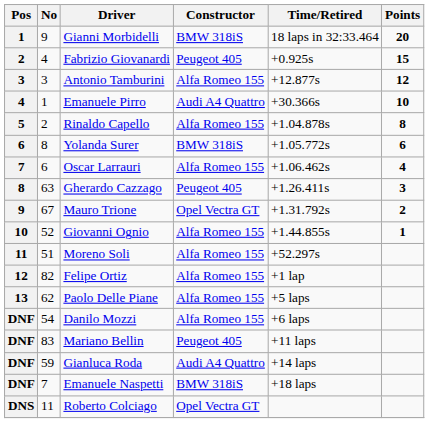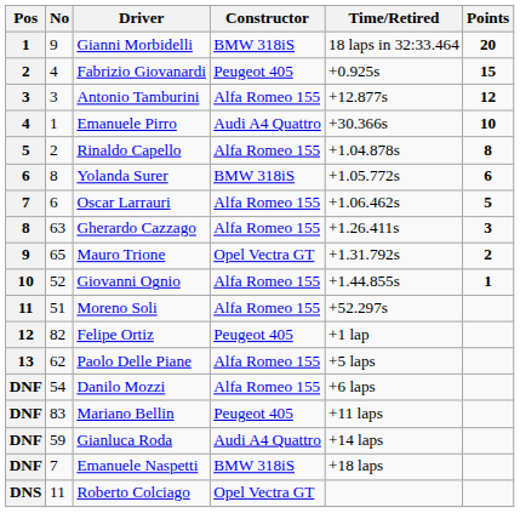Oscar Larrauri | Points: 4 -> 5
Gherardo Cazzago | Constructor: Peugeot 405 -> Alfa Romeo 155
Mauro Trione | No: 67 -> 65
Felipe Ortiz | Constructor: Alfa Romeo 155 -> Peugeot 405
